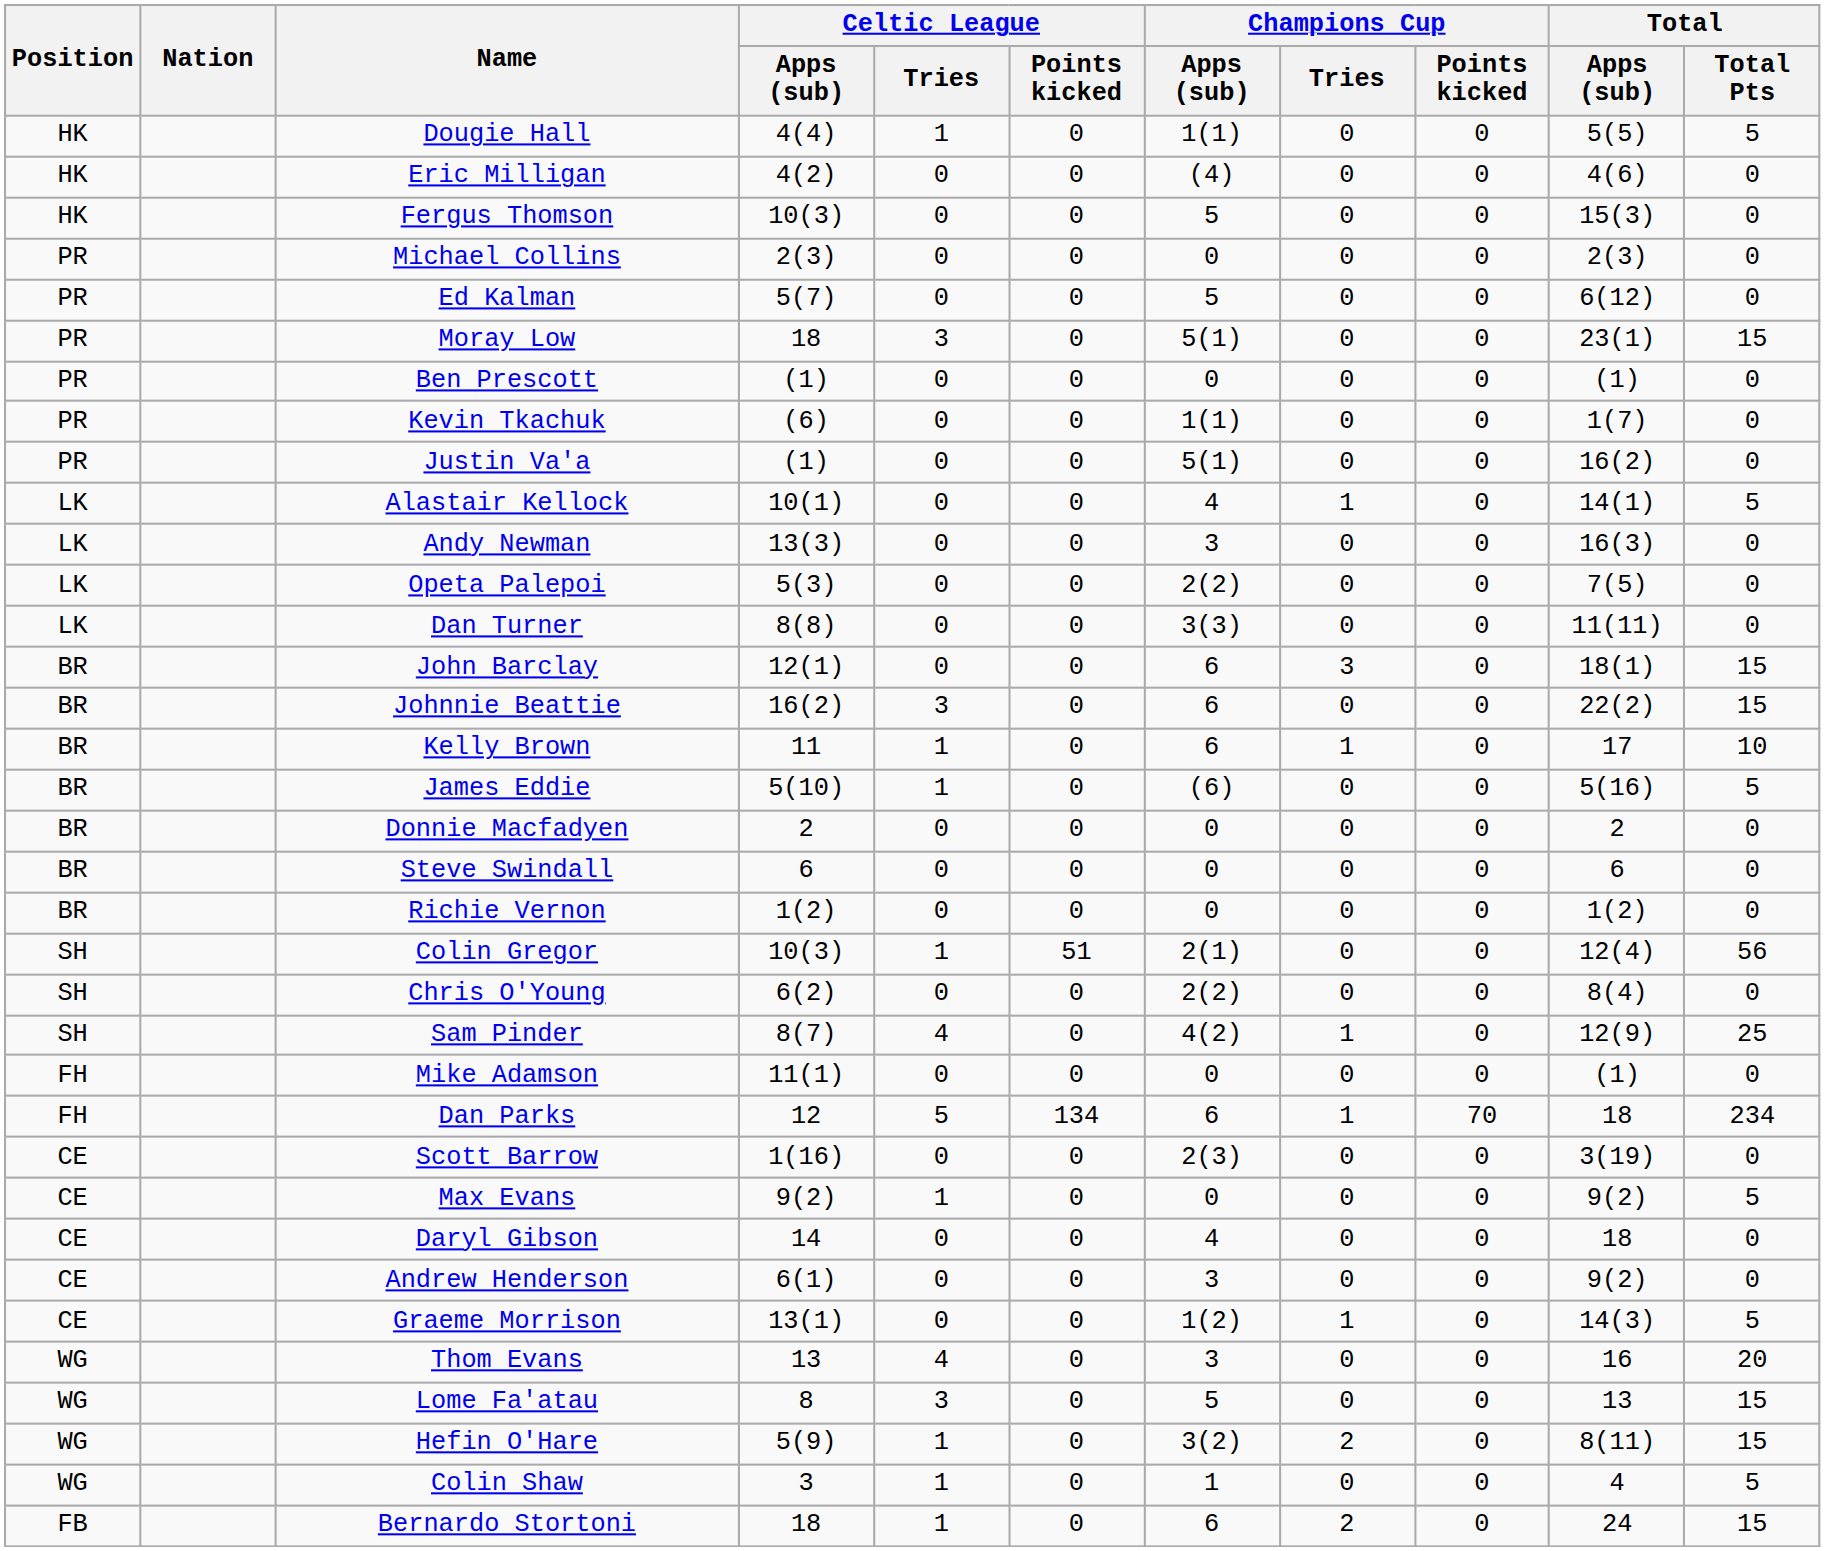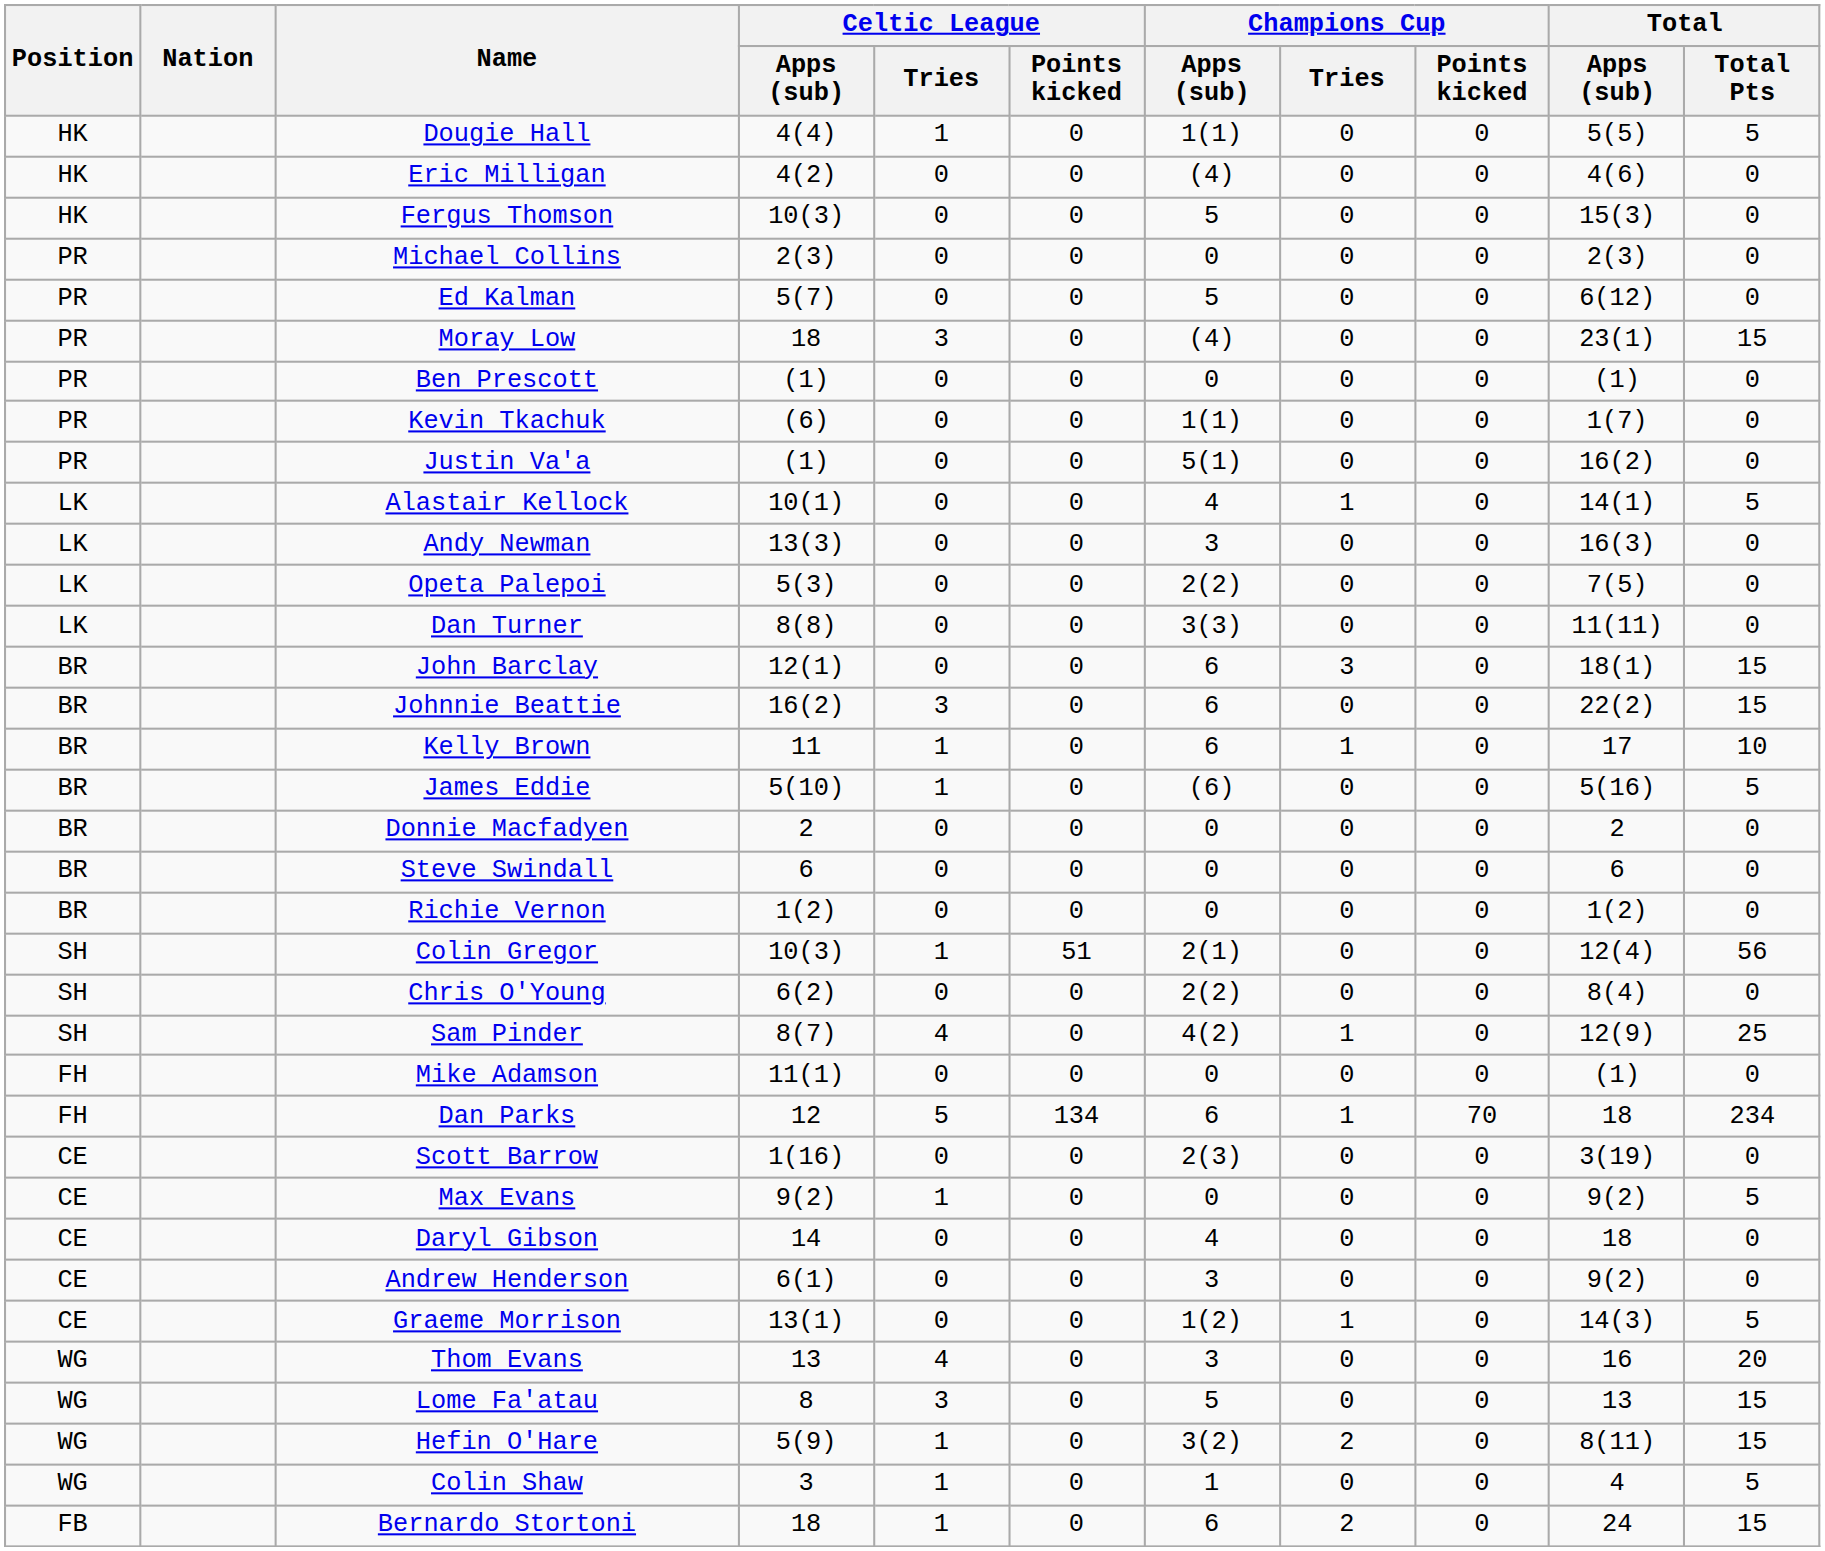Moray Low | Champions Cup / Apps (sub): 5(1) -> (4)
